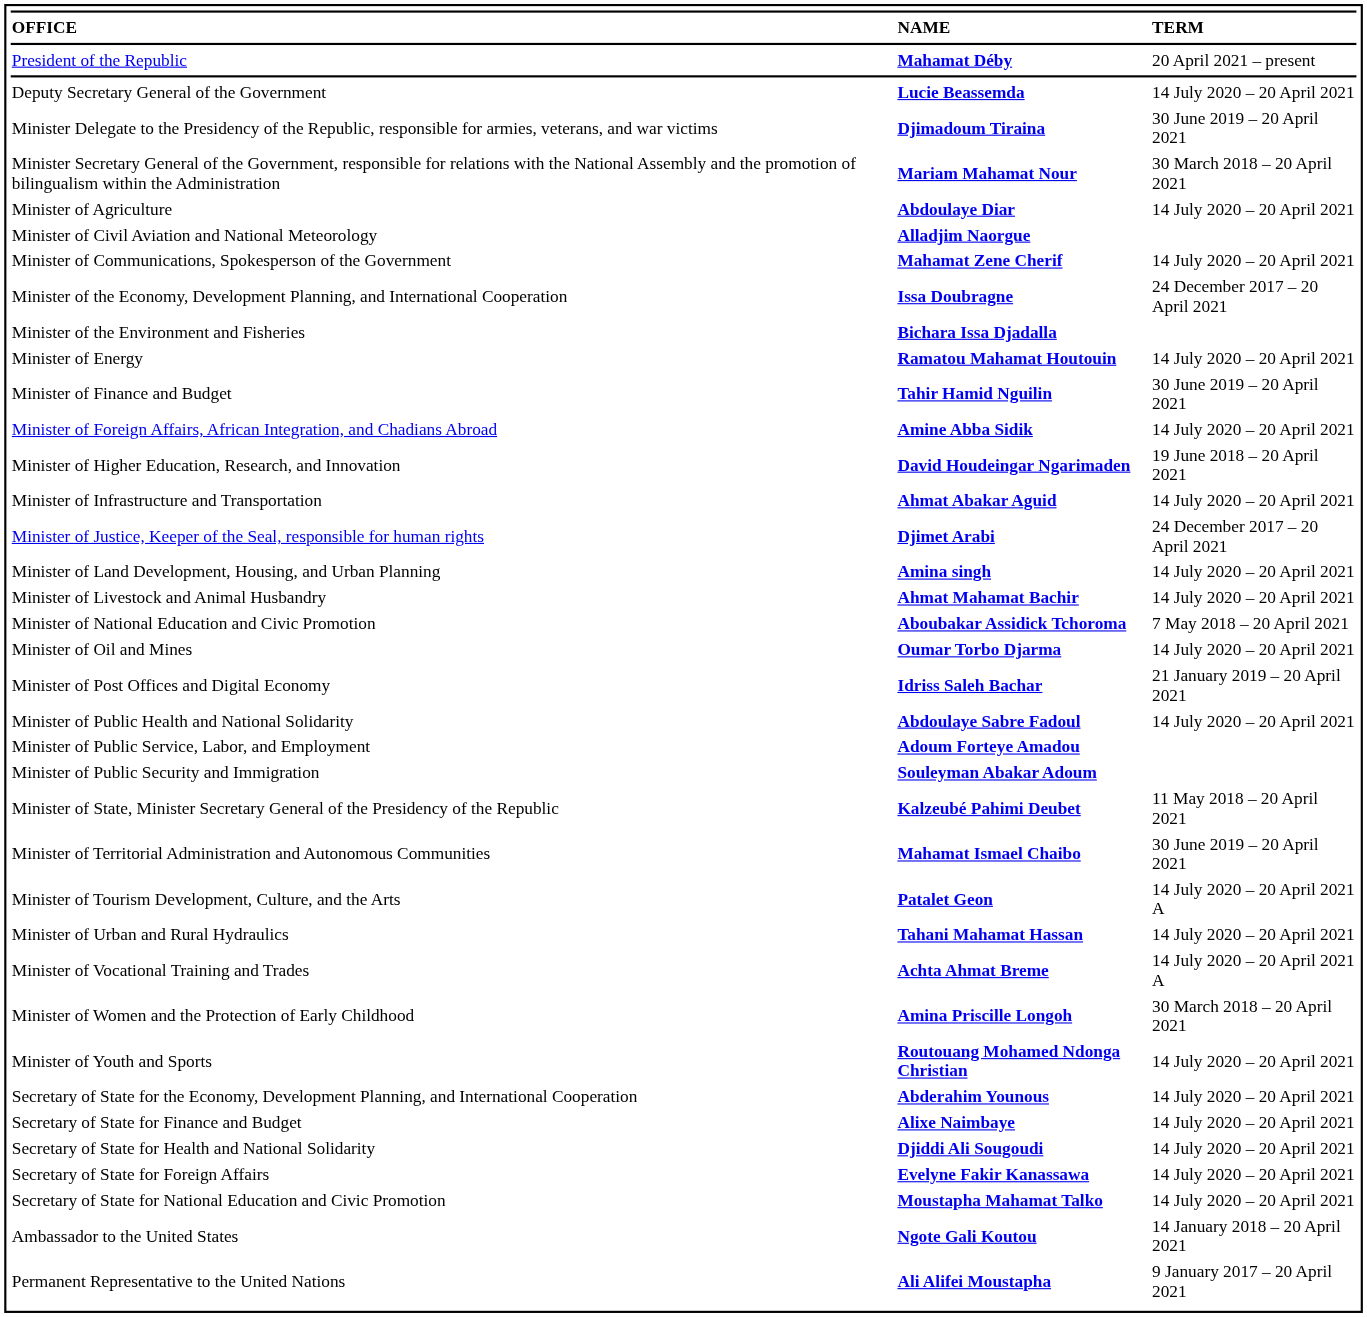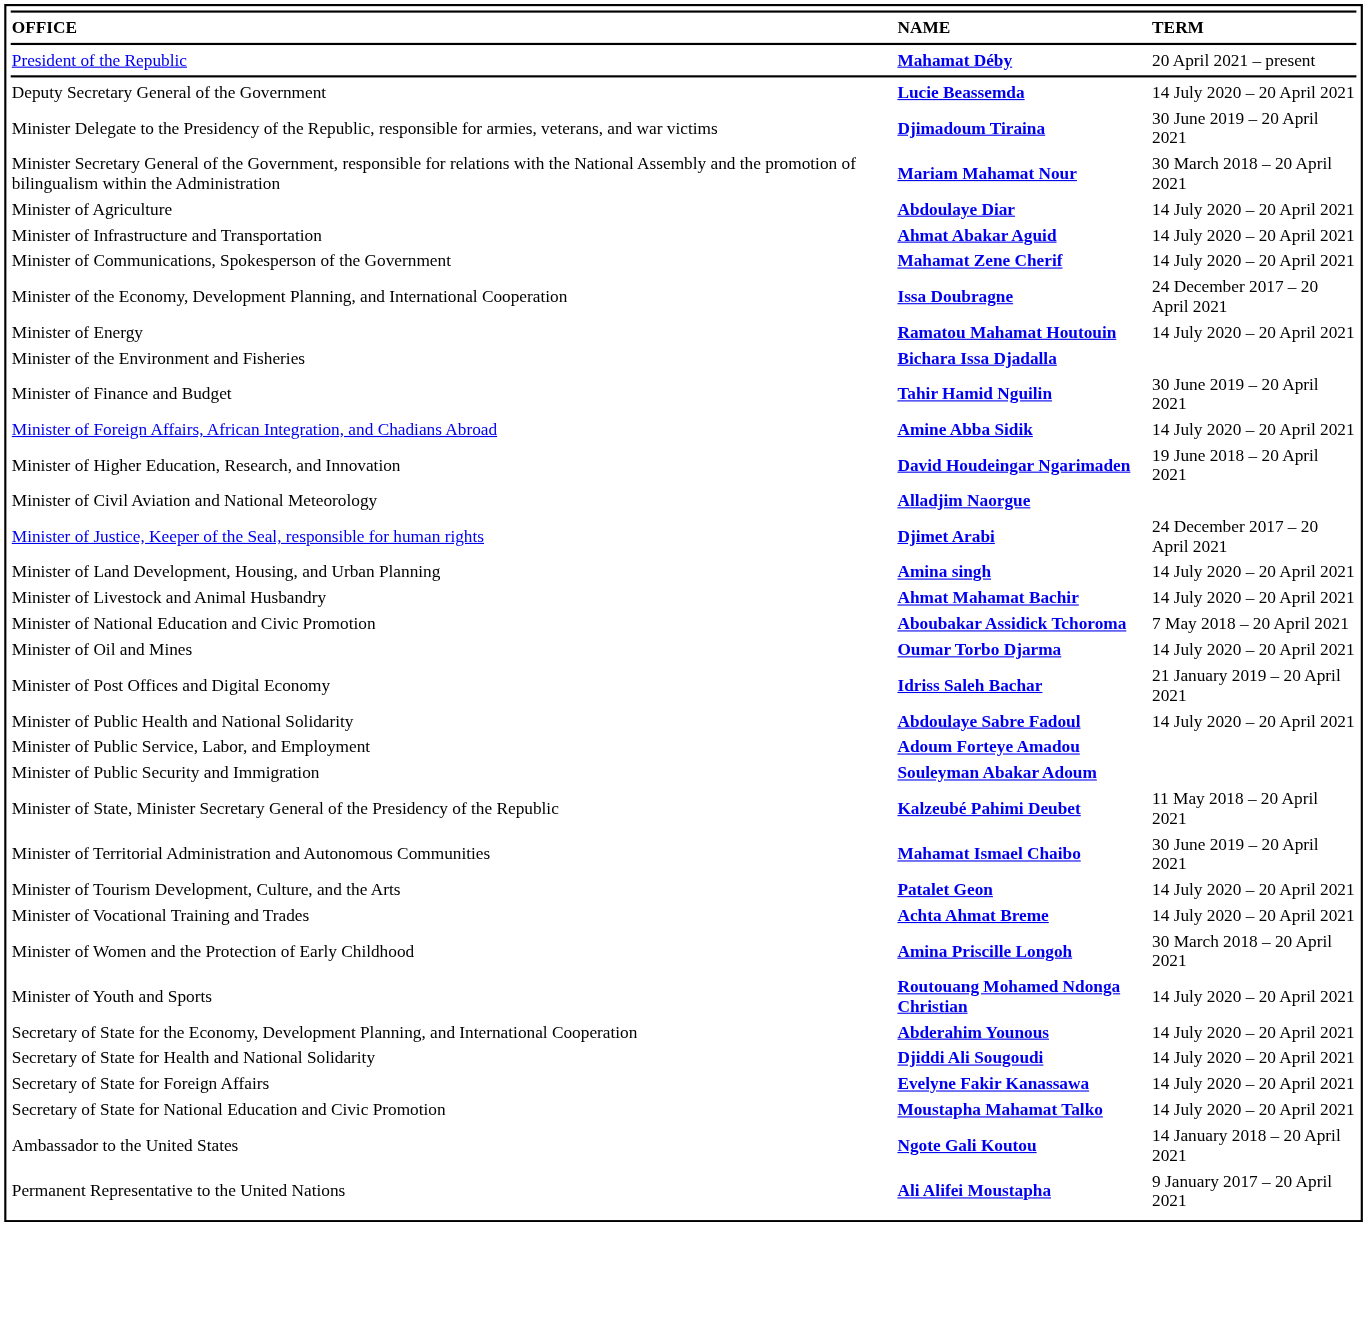rows swapped: Minister of Civil Aviation and National Meteorology <-> Minister of Infrastructure and Transportation
rows swapped: Minister of Energy <-> Minister of the Environment and Fisheries
Minister of Tourism Development, Culture, and the Arts | TERM: 14 July 2020 – 20 April 2021 A -> 14 July 2020 – 20 April 2021
- row: Minister of Urban and Rural Hydraulics | Tahani Mahamat Hassan | 14 July 2020 – 20 April 2021
Minister of Vocational Training and Trades | TERM: 14 July 2020 – 20 April 2021 A -> 14 July 2020 – 20 April 2021
- row: Secretary of State for Finance and Budget | Alixe Naimbaye | 14 July 2020 – 20 April 2021
